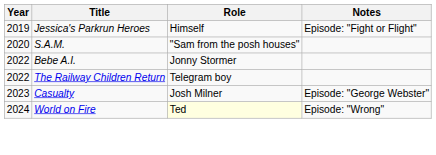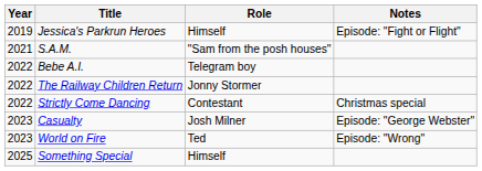S.A.M. | Year: 2020 -> 2021
Bebe A.I. | Role: Jonny Stormer -> Telegram boy
The Railway Children Return | Role: Telegram boy -> Jonny Stormer
+ row: 2022 | Strictly Come Dancing | Contestant | Christmas special
World on Fire | Year: 2024 -> 2023
World on Fire | Role: lightyellow background -> no background
+ row: 2025 | Something Special | Himself
